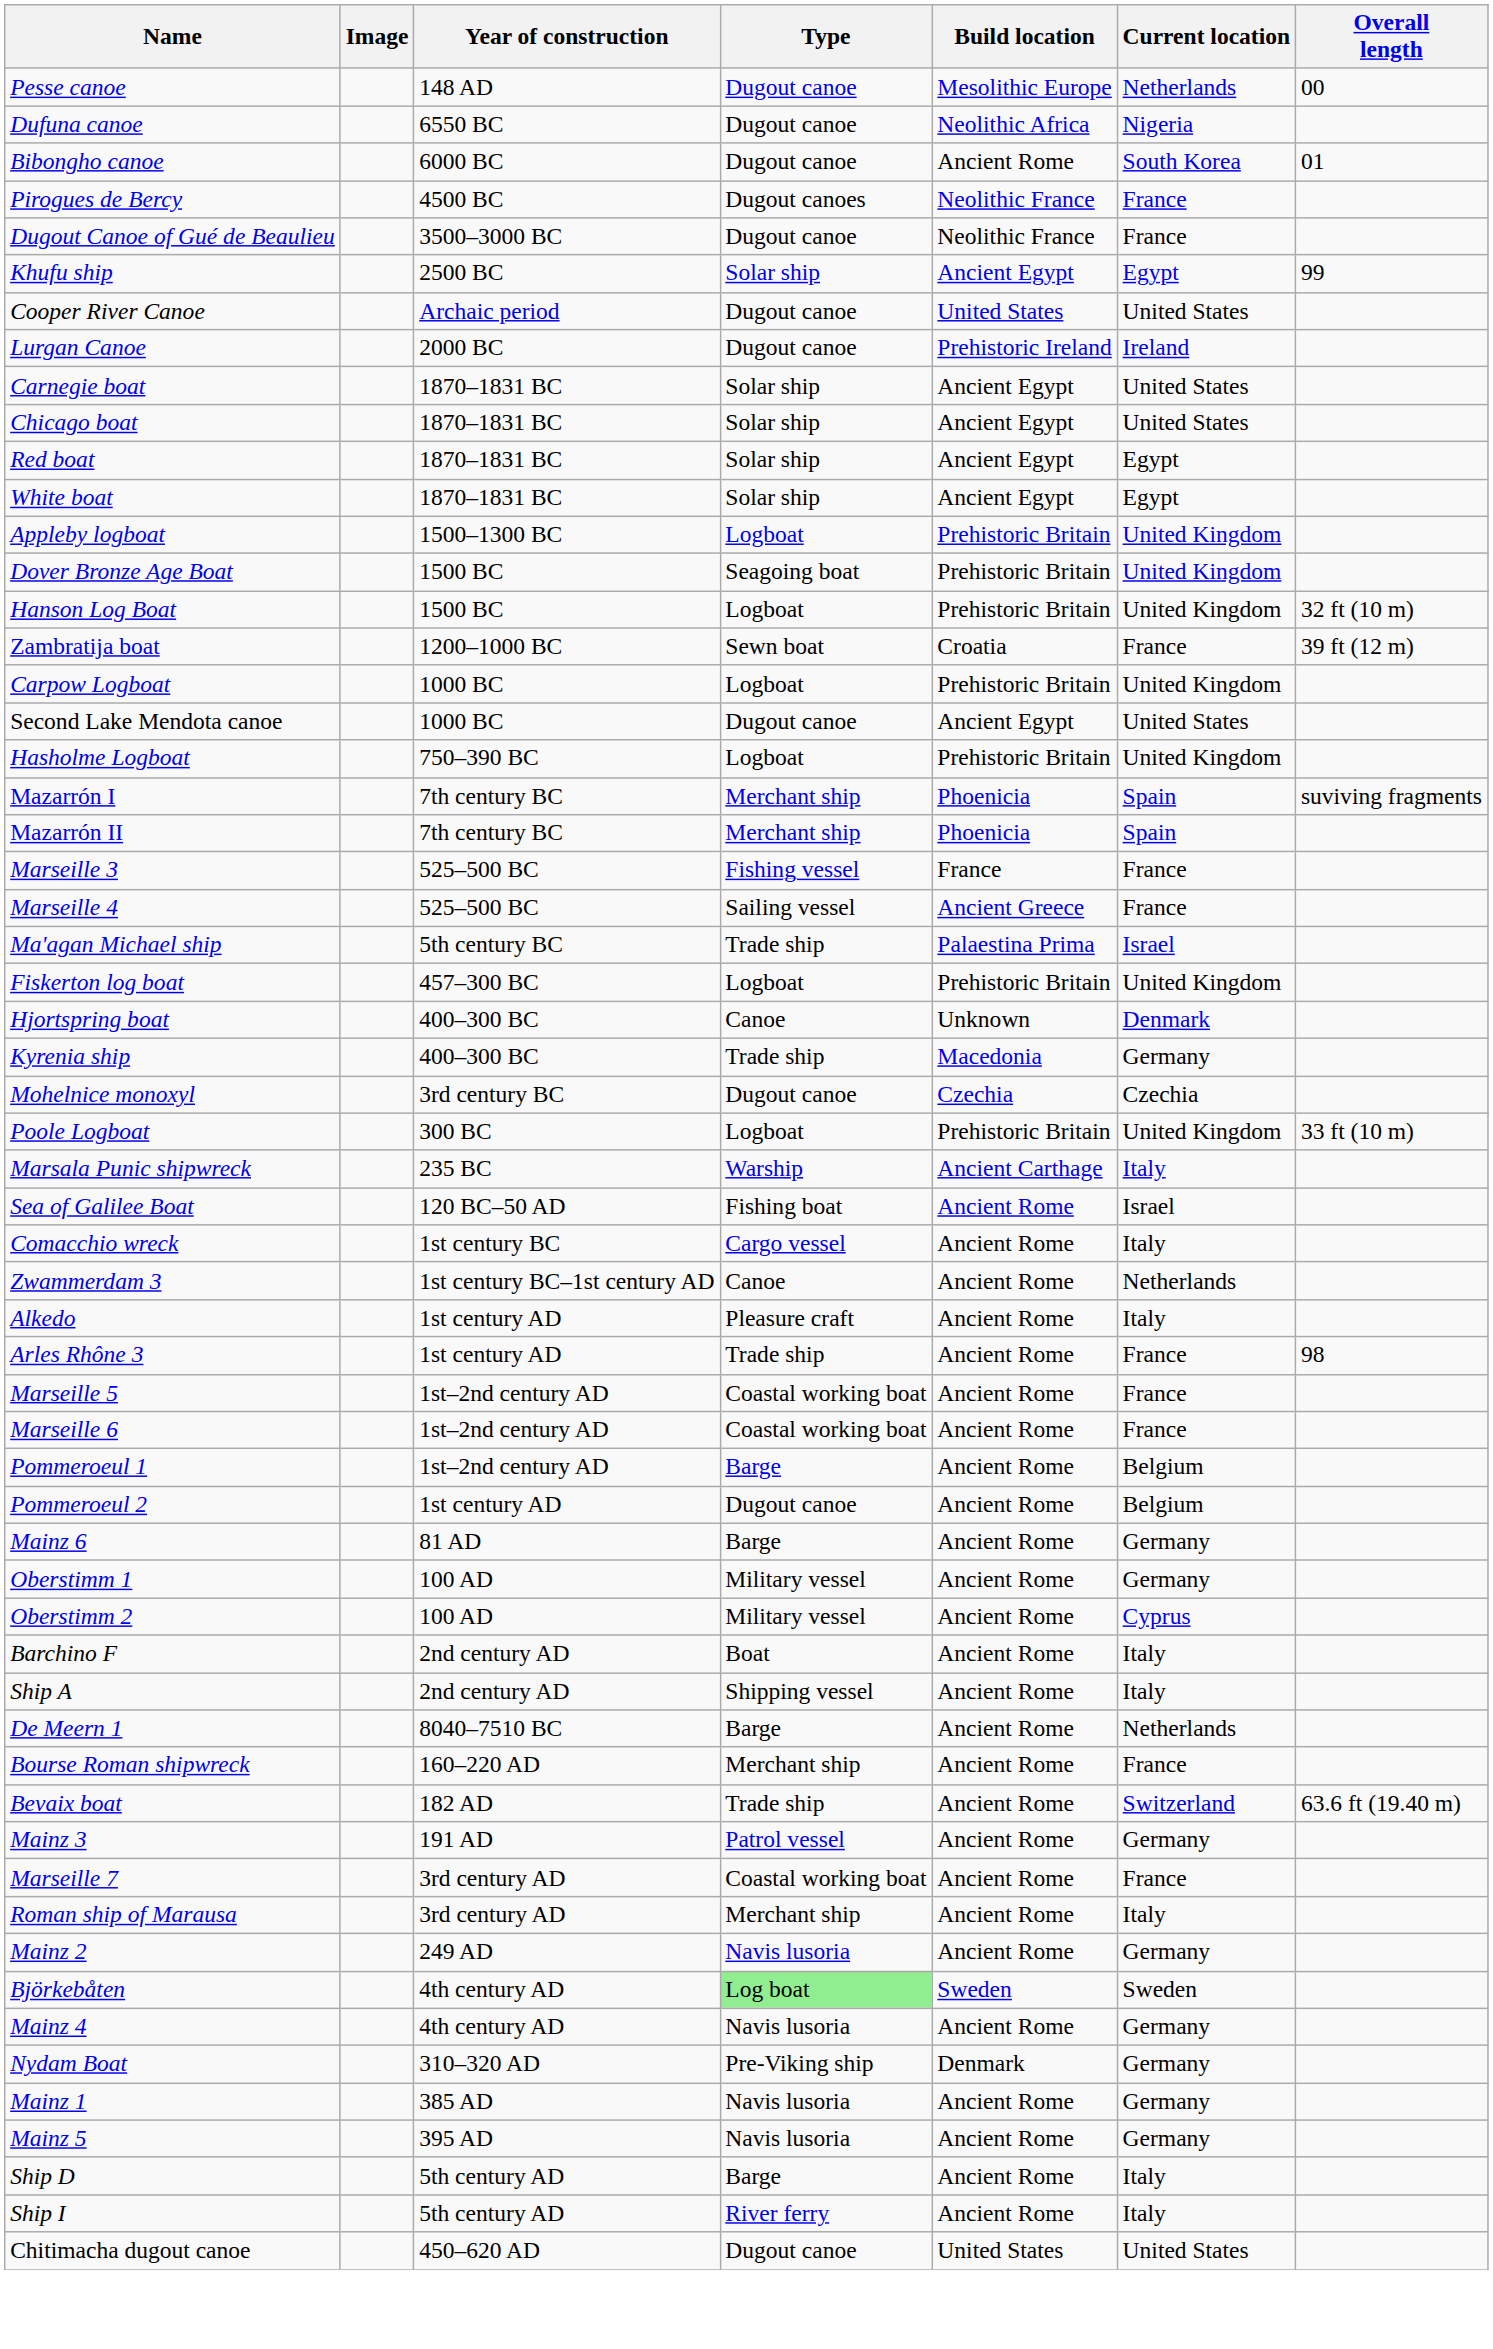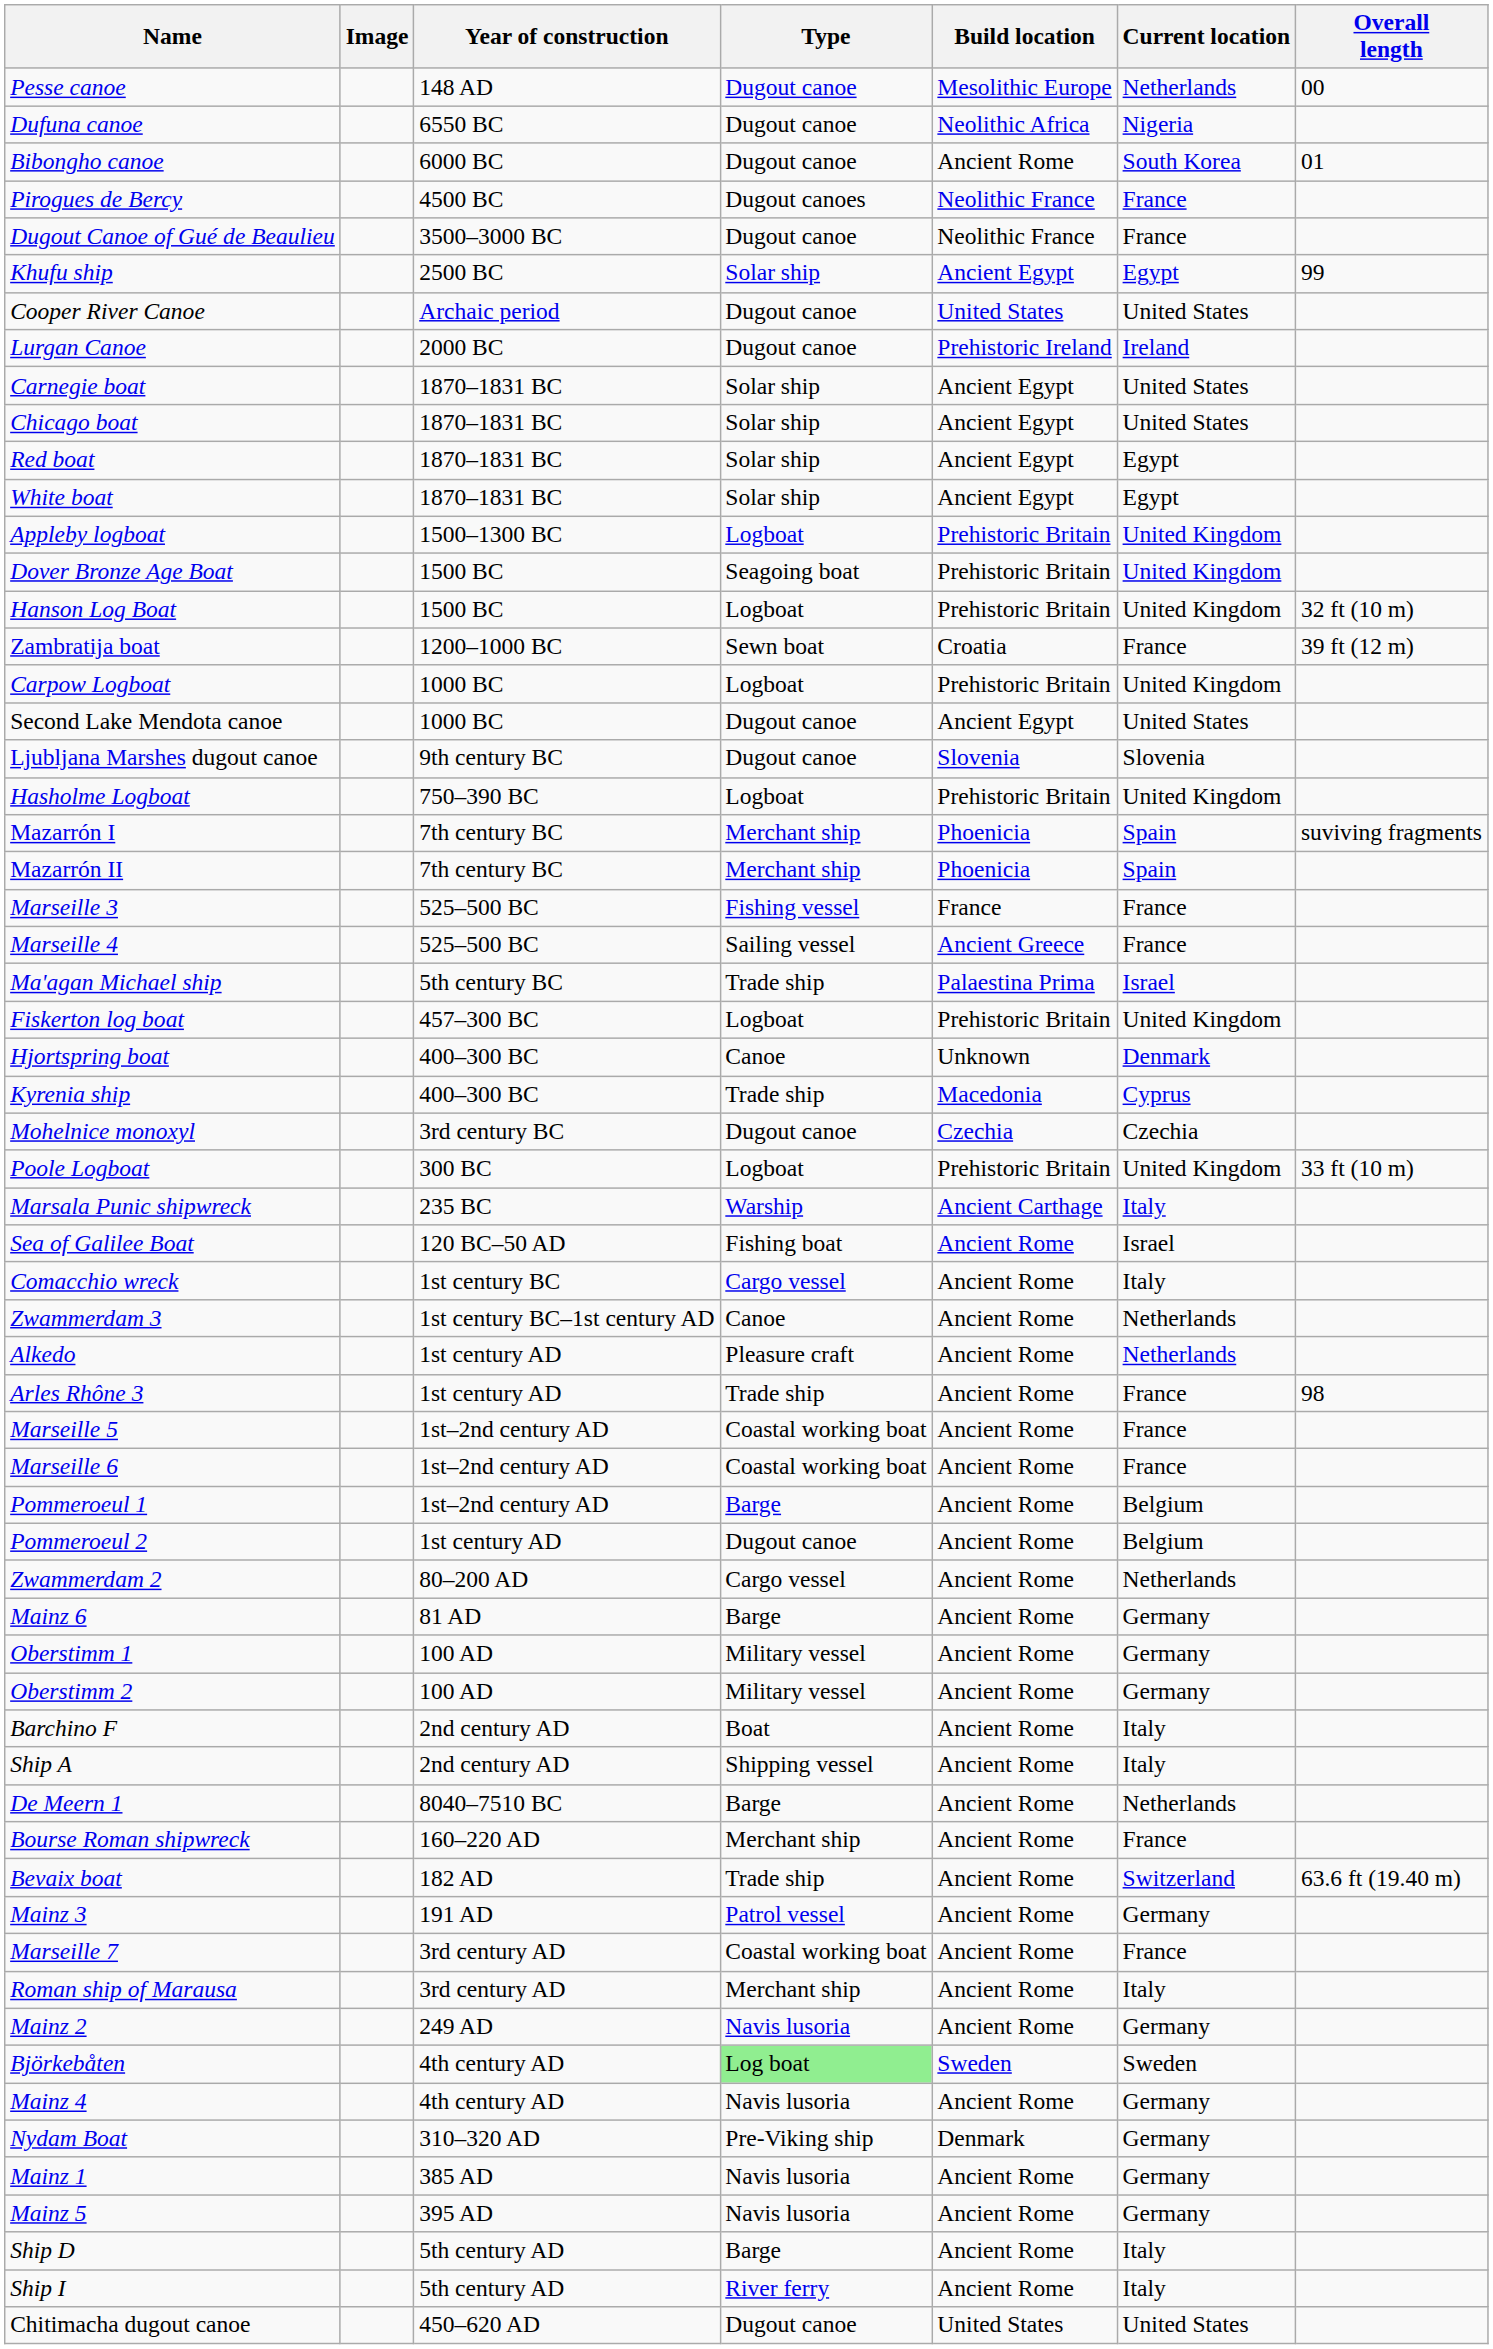+ row: Ljubljana Marshes dugout canoe | 9th century BC | Dugout canoe | Slovenia | Slovenia
Kyrenia ship | Current location: Germany -> Cyprus
Alkedo | Current location: Italy -> Netherlands
+ row: Zwammerdam 2 | 80–200 AD | Cargo vessel | Ancient Rome | Netherlands
Oberstimm 2 | Current location: Cyprus -> Germany
